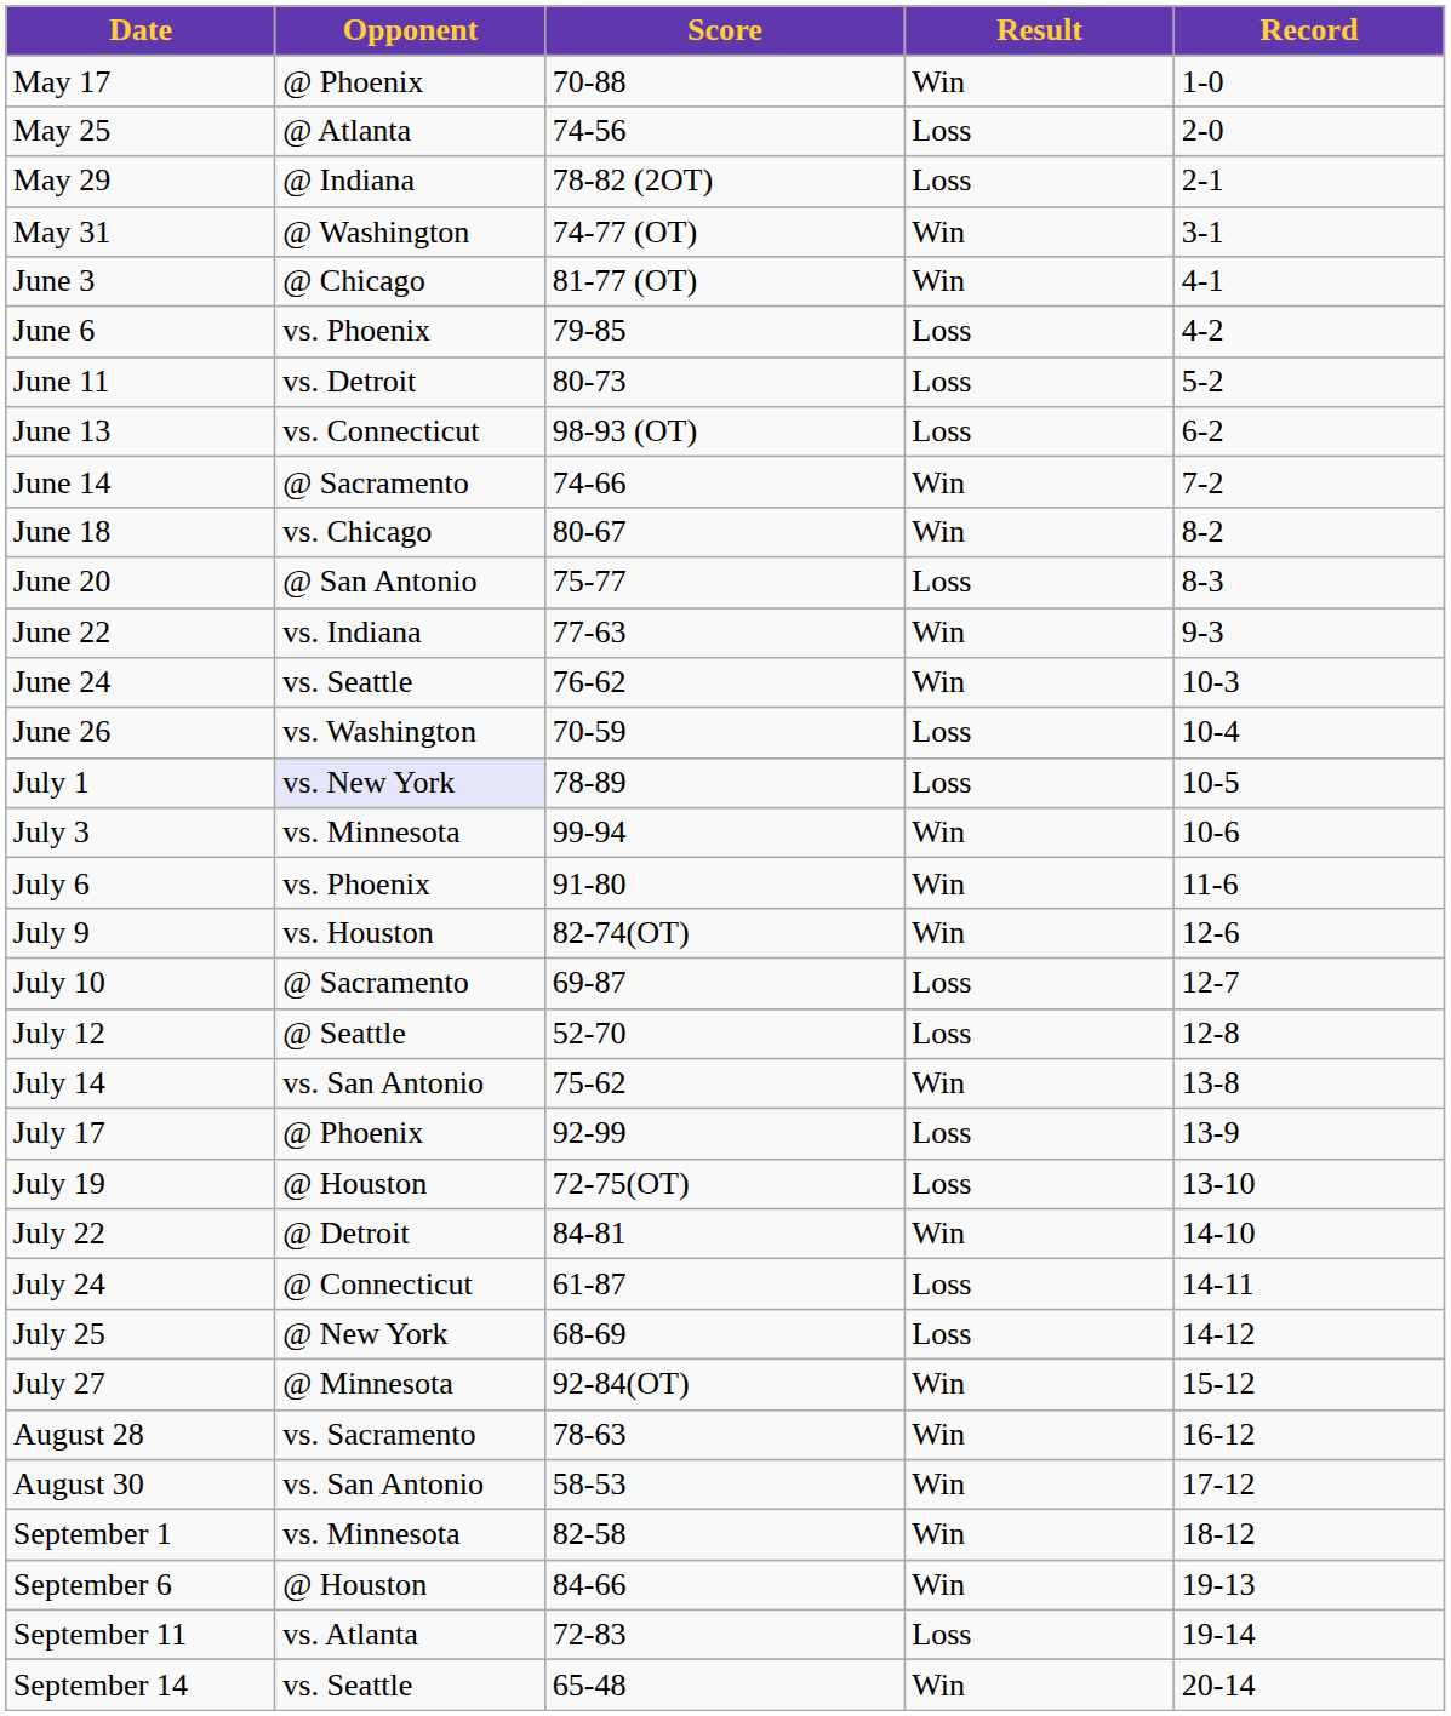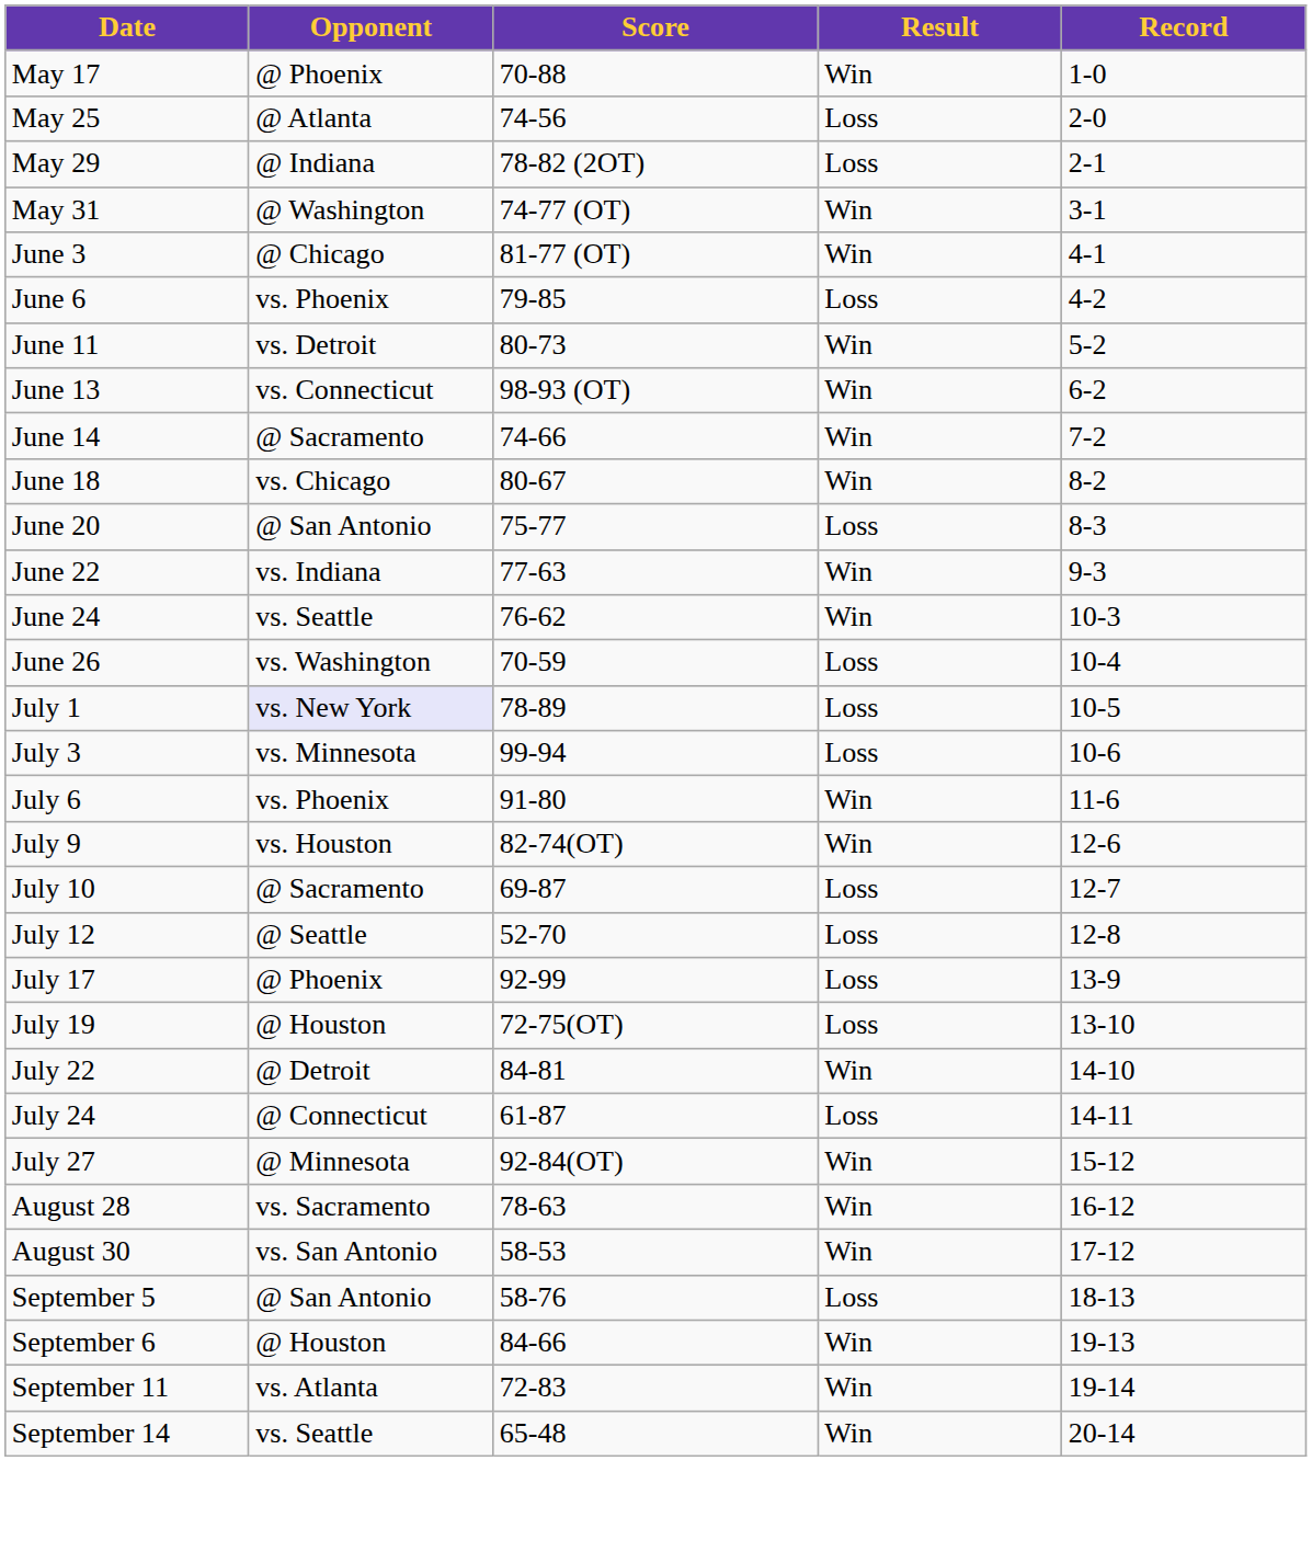June 11 | Result: Loss -> Win
June 13 | Result: Loss -> Win
July 3 | Result: Win -> Loss
- row: July 14 | vs. San Antonio | 75-62 | Win | 13-8
- row: July 25 | @ New York | 68-69 | Loss | 14-12
- row: September 1 | vs. Minnesota | 82-58 | Win | 18-12
+ row: September 5 | @ San Antonio | 58-76 | Loss | 18-13
September 11 | Result: Loss -> Win
